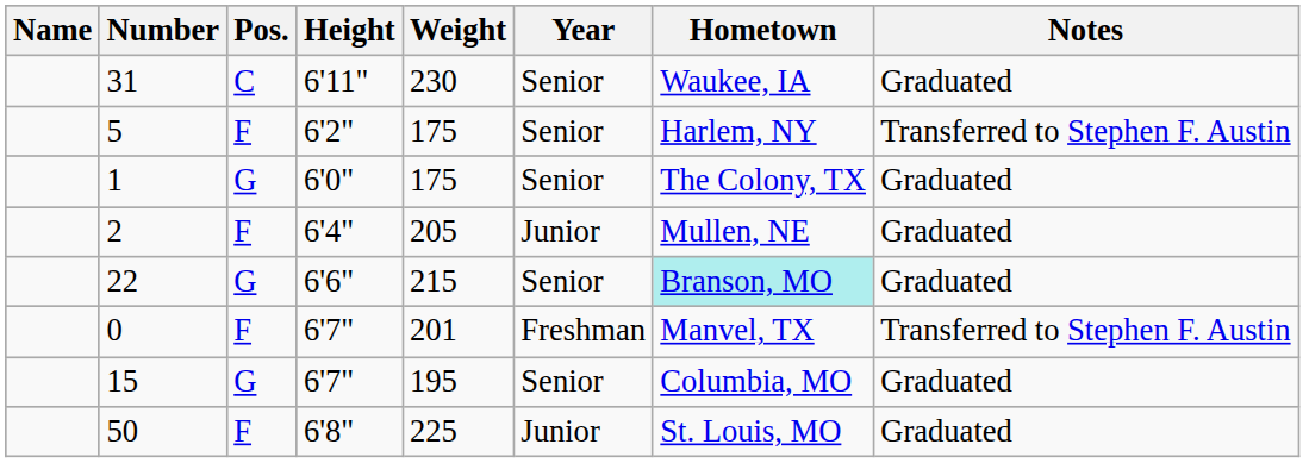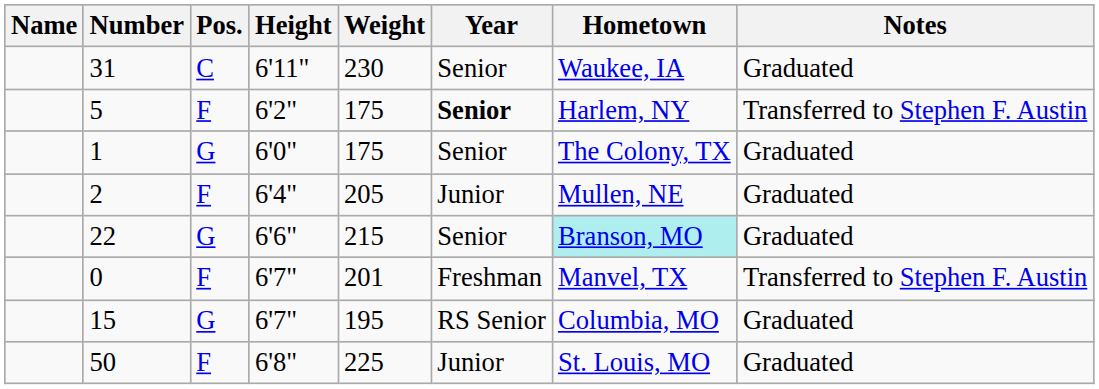5 | Year: normal -> bold
15 | Year: Senior -> RS Senior
